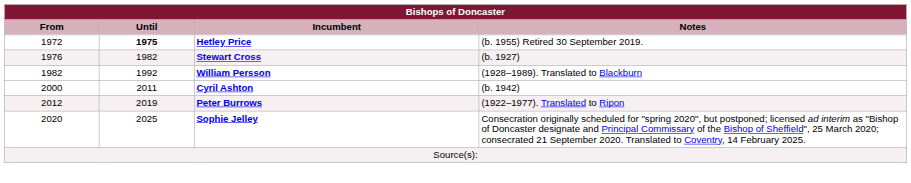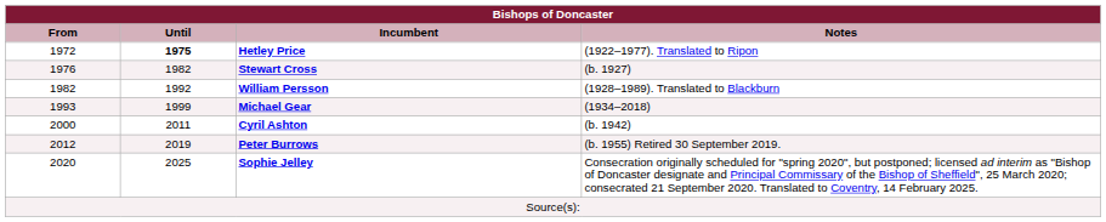Hetley Price | Notes: (b. 1955) Retired 30 September 2019. -> (1922–1977). Translated to Ripon
+ row: 1993 | 1999 | Michael Gear | (1934–2018)
Peter Burrows | Notes: (1922–1977). Translated to Ripon -> (b. 1955) Retired 30 September 2019.
